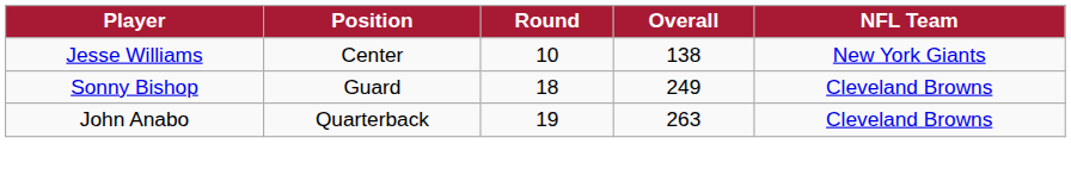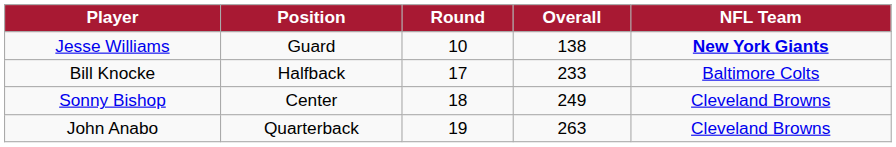Jesse Williams | Position: Center -> Guard
Jesse Williams | NFL Team: normal -> bold
+ row: Bill Knocke | Halfback | 17 | 233 | Baltimore Colts
Sonny Bishop | Position: Guard -> Center
